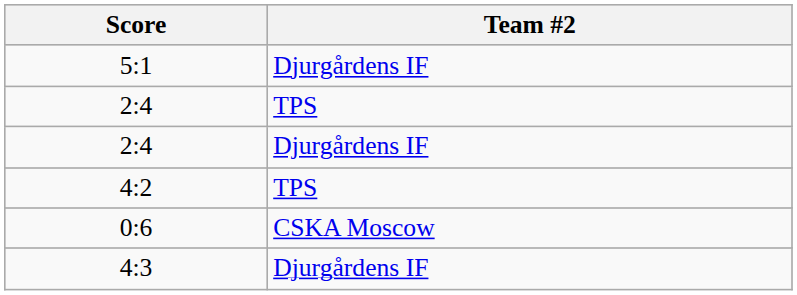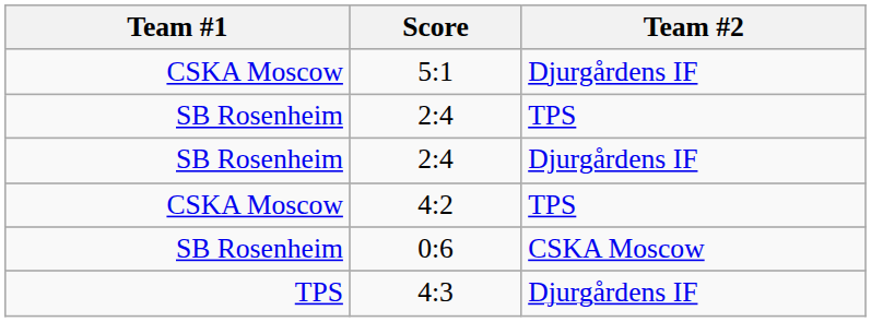+ column: Team #1 | CSKA Moscow | SB Rosenheim | SB Rosenheim | CSKA Moscow | SB Rosenheim | TPS
